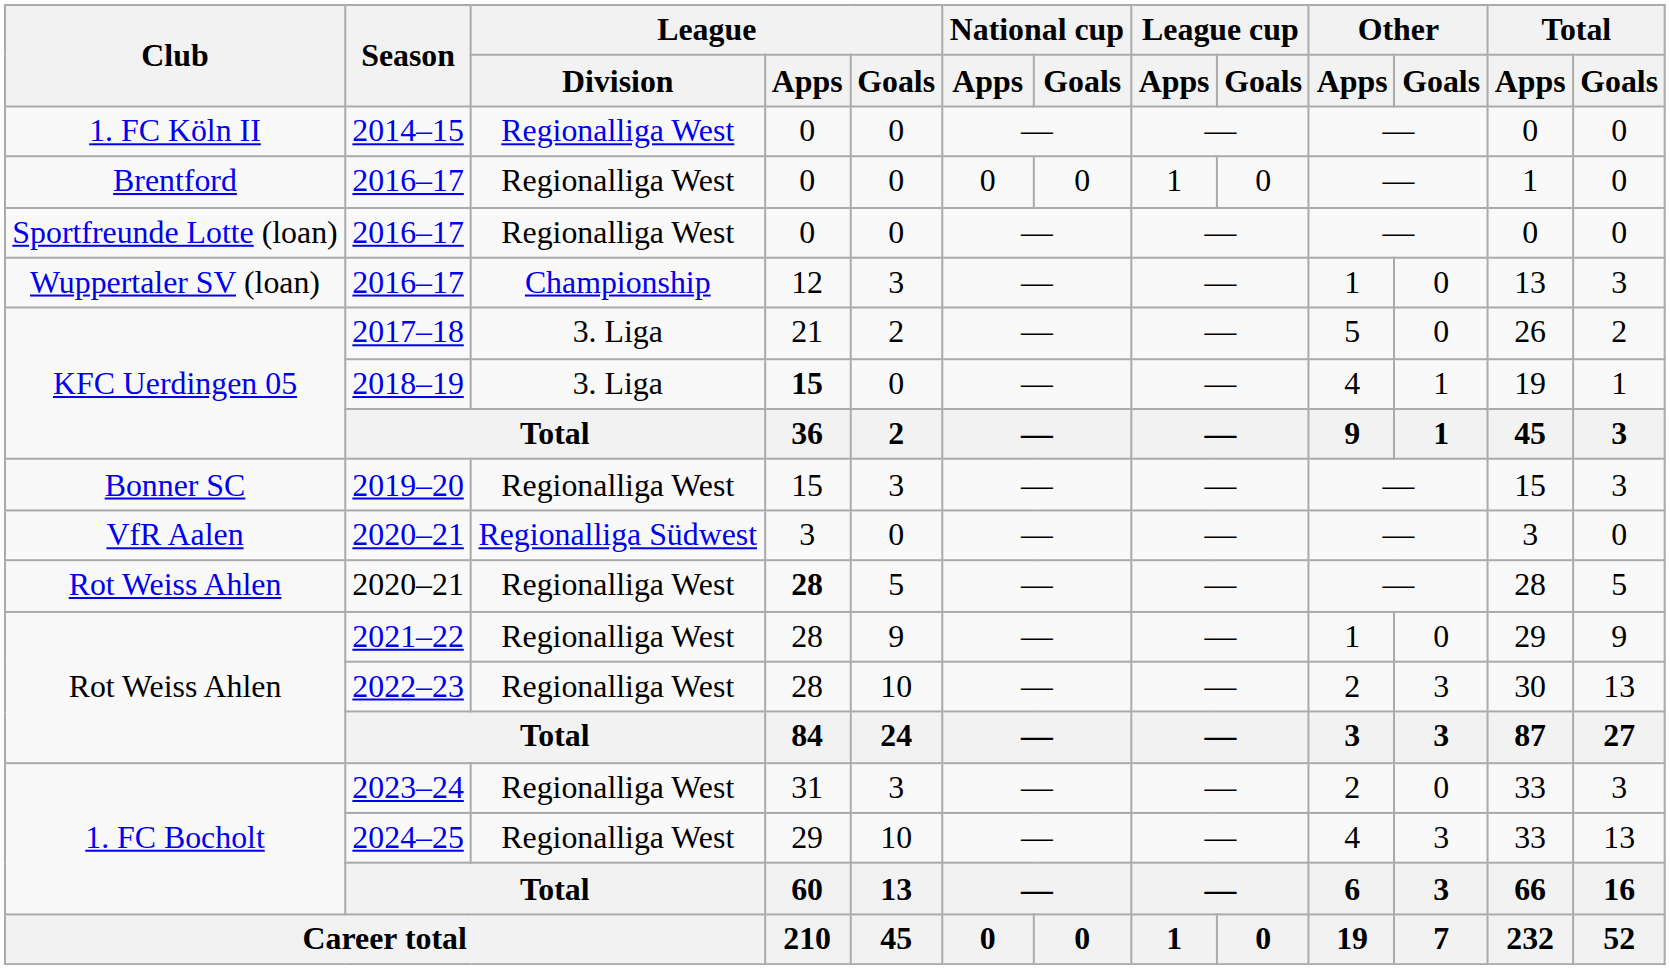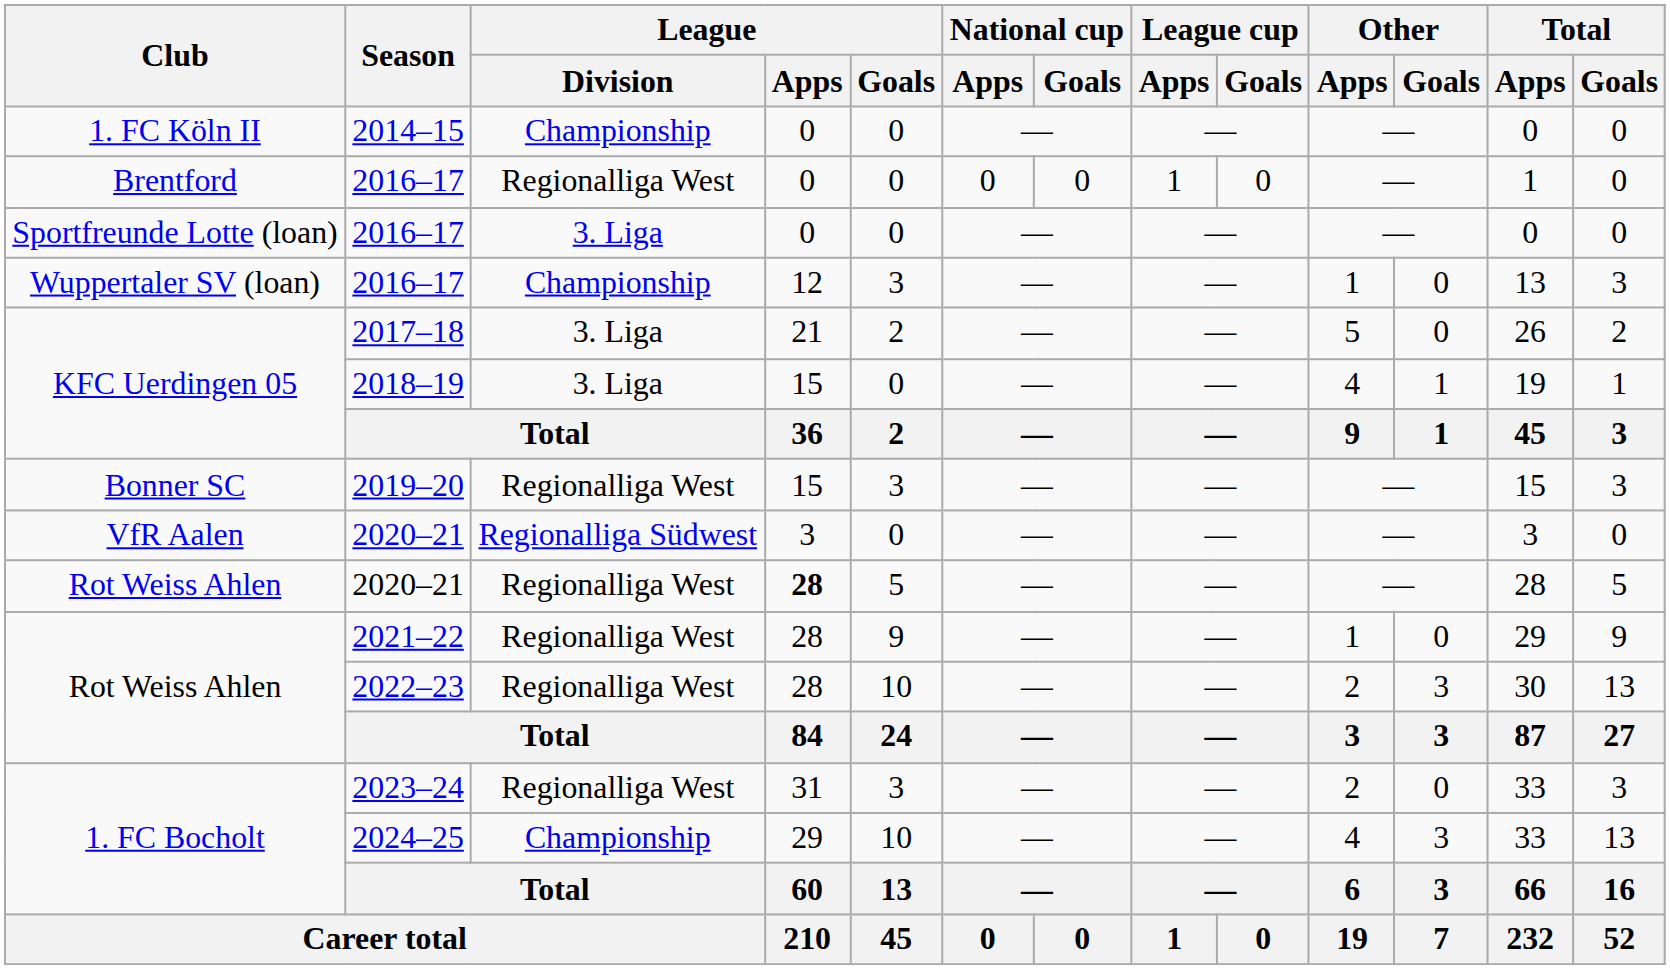2014–15 | League / Division: Regionalliga West -> Championship
Sportfreunde Lotte (loan) / 2016–17 | League / Division: Regionalliga West -> 3. Liga
2018–19 | League / Apps: bold -> normal
2024–25 | League / Division: Regionalliga West -> Championship
